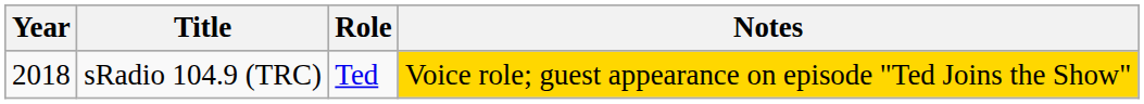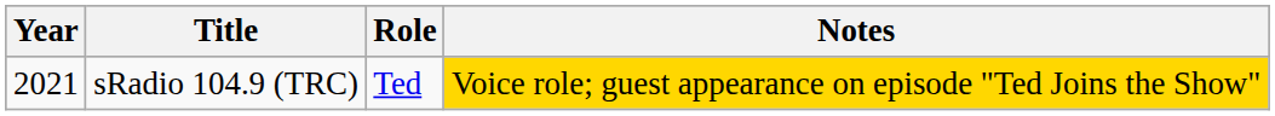sRadio 104.9 (TRC) | Year: 2018 -> 2021
